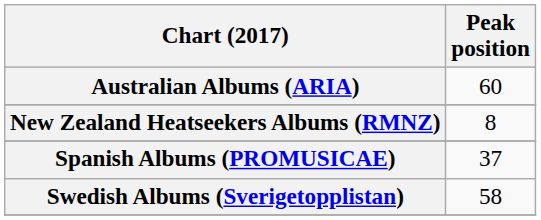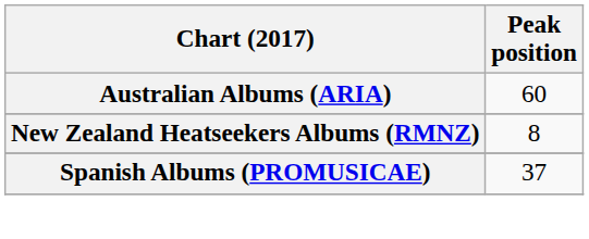- row: Swedish Albums (Sverigetopplistan) | 58
